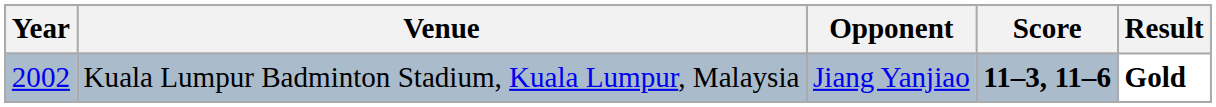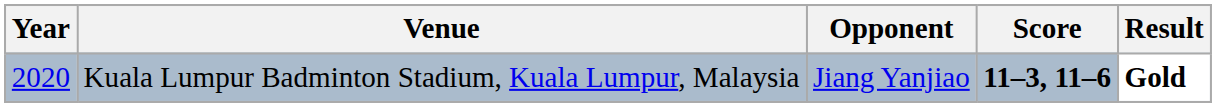Kuala Lumpur Badminton Stadium, Kuala Lumpur, Malaysia | Year: 2002 -> 2020
